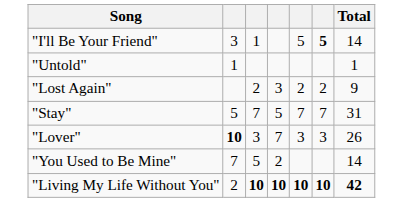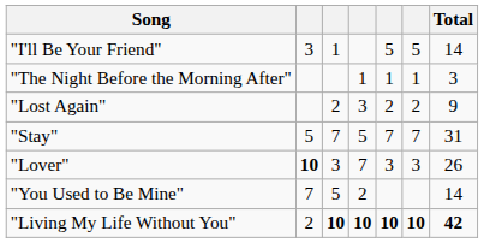"I'll Be Your Friend" | column 6: bold -> normal
+ row: "The Night Before the Morning After" | 1 | 1 | 1 | 3
- row: "Untold" | 1 | 1
